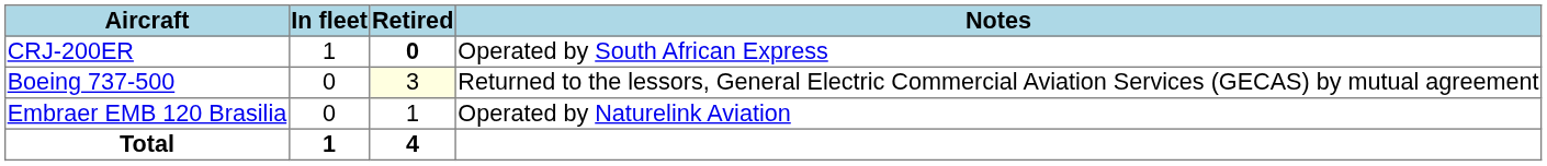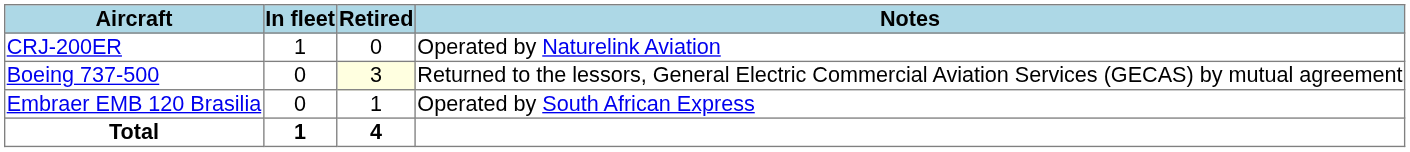CRJ-200ER | Retired: bold -> normal
CRJ-200ER | Notes: Operated by South African Express -> Operated by Naturelink Aviation
Embraer EMB 120 Brasilia | Notes: Operated by Naturelink Aviation -> Operated by South African Express
